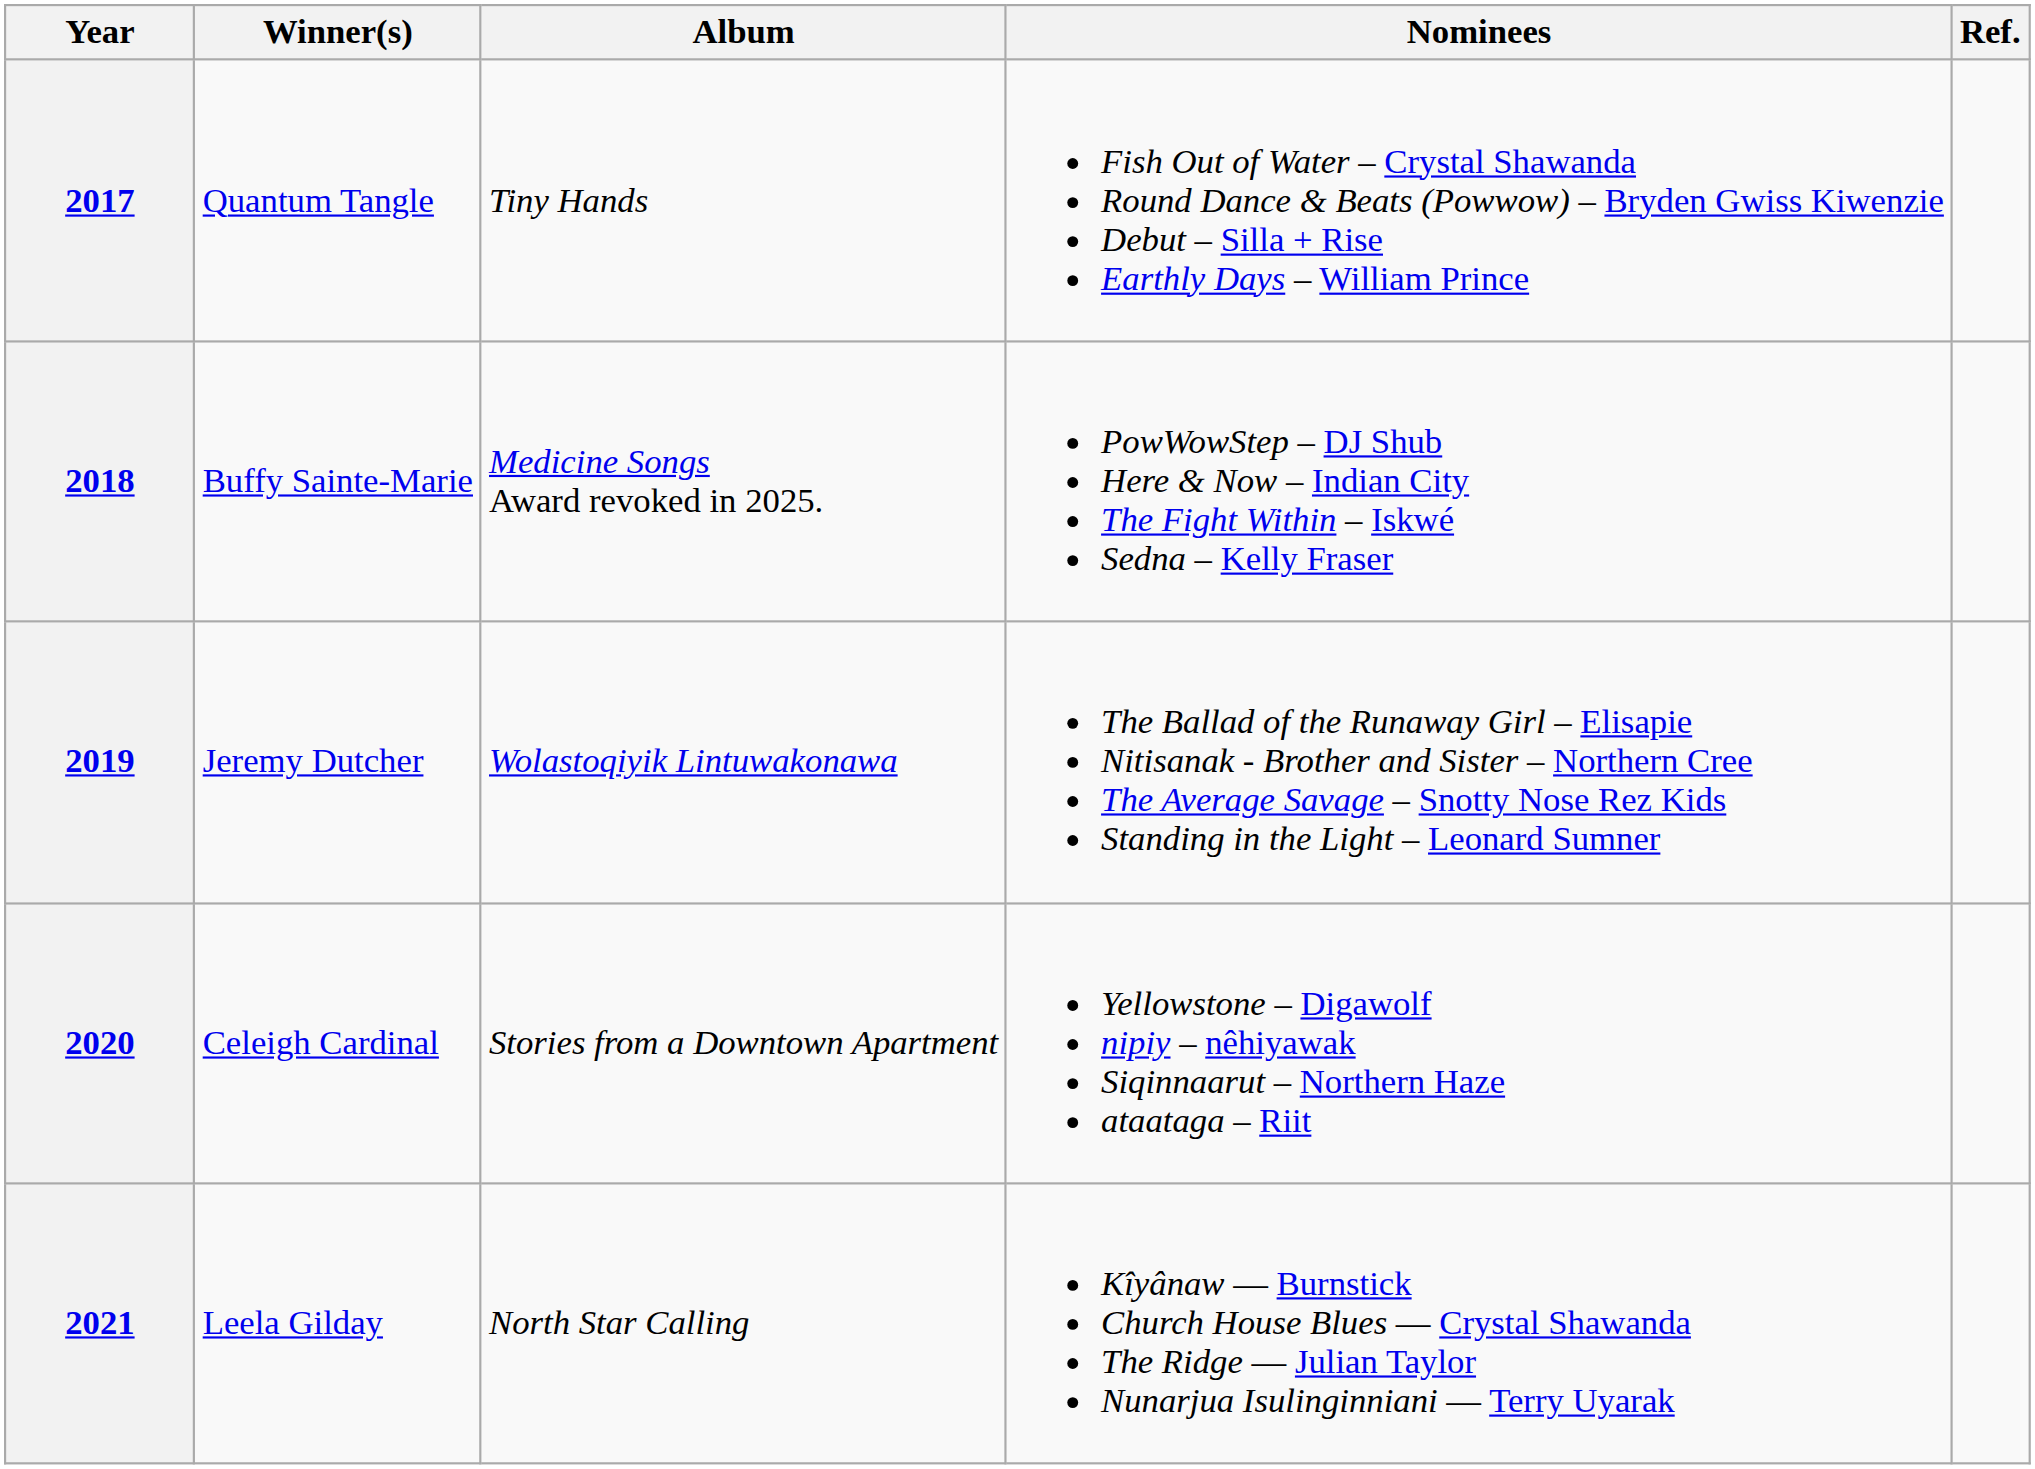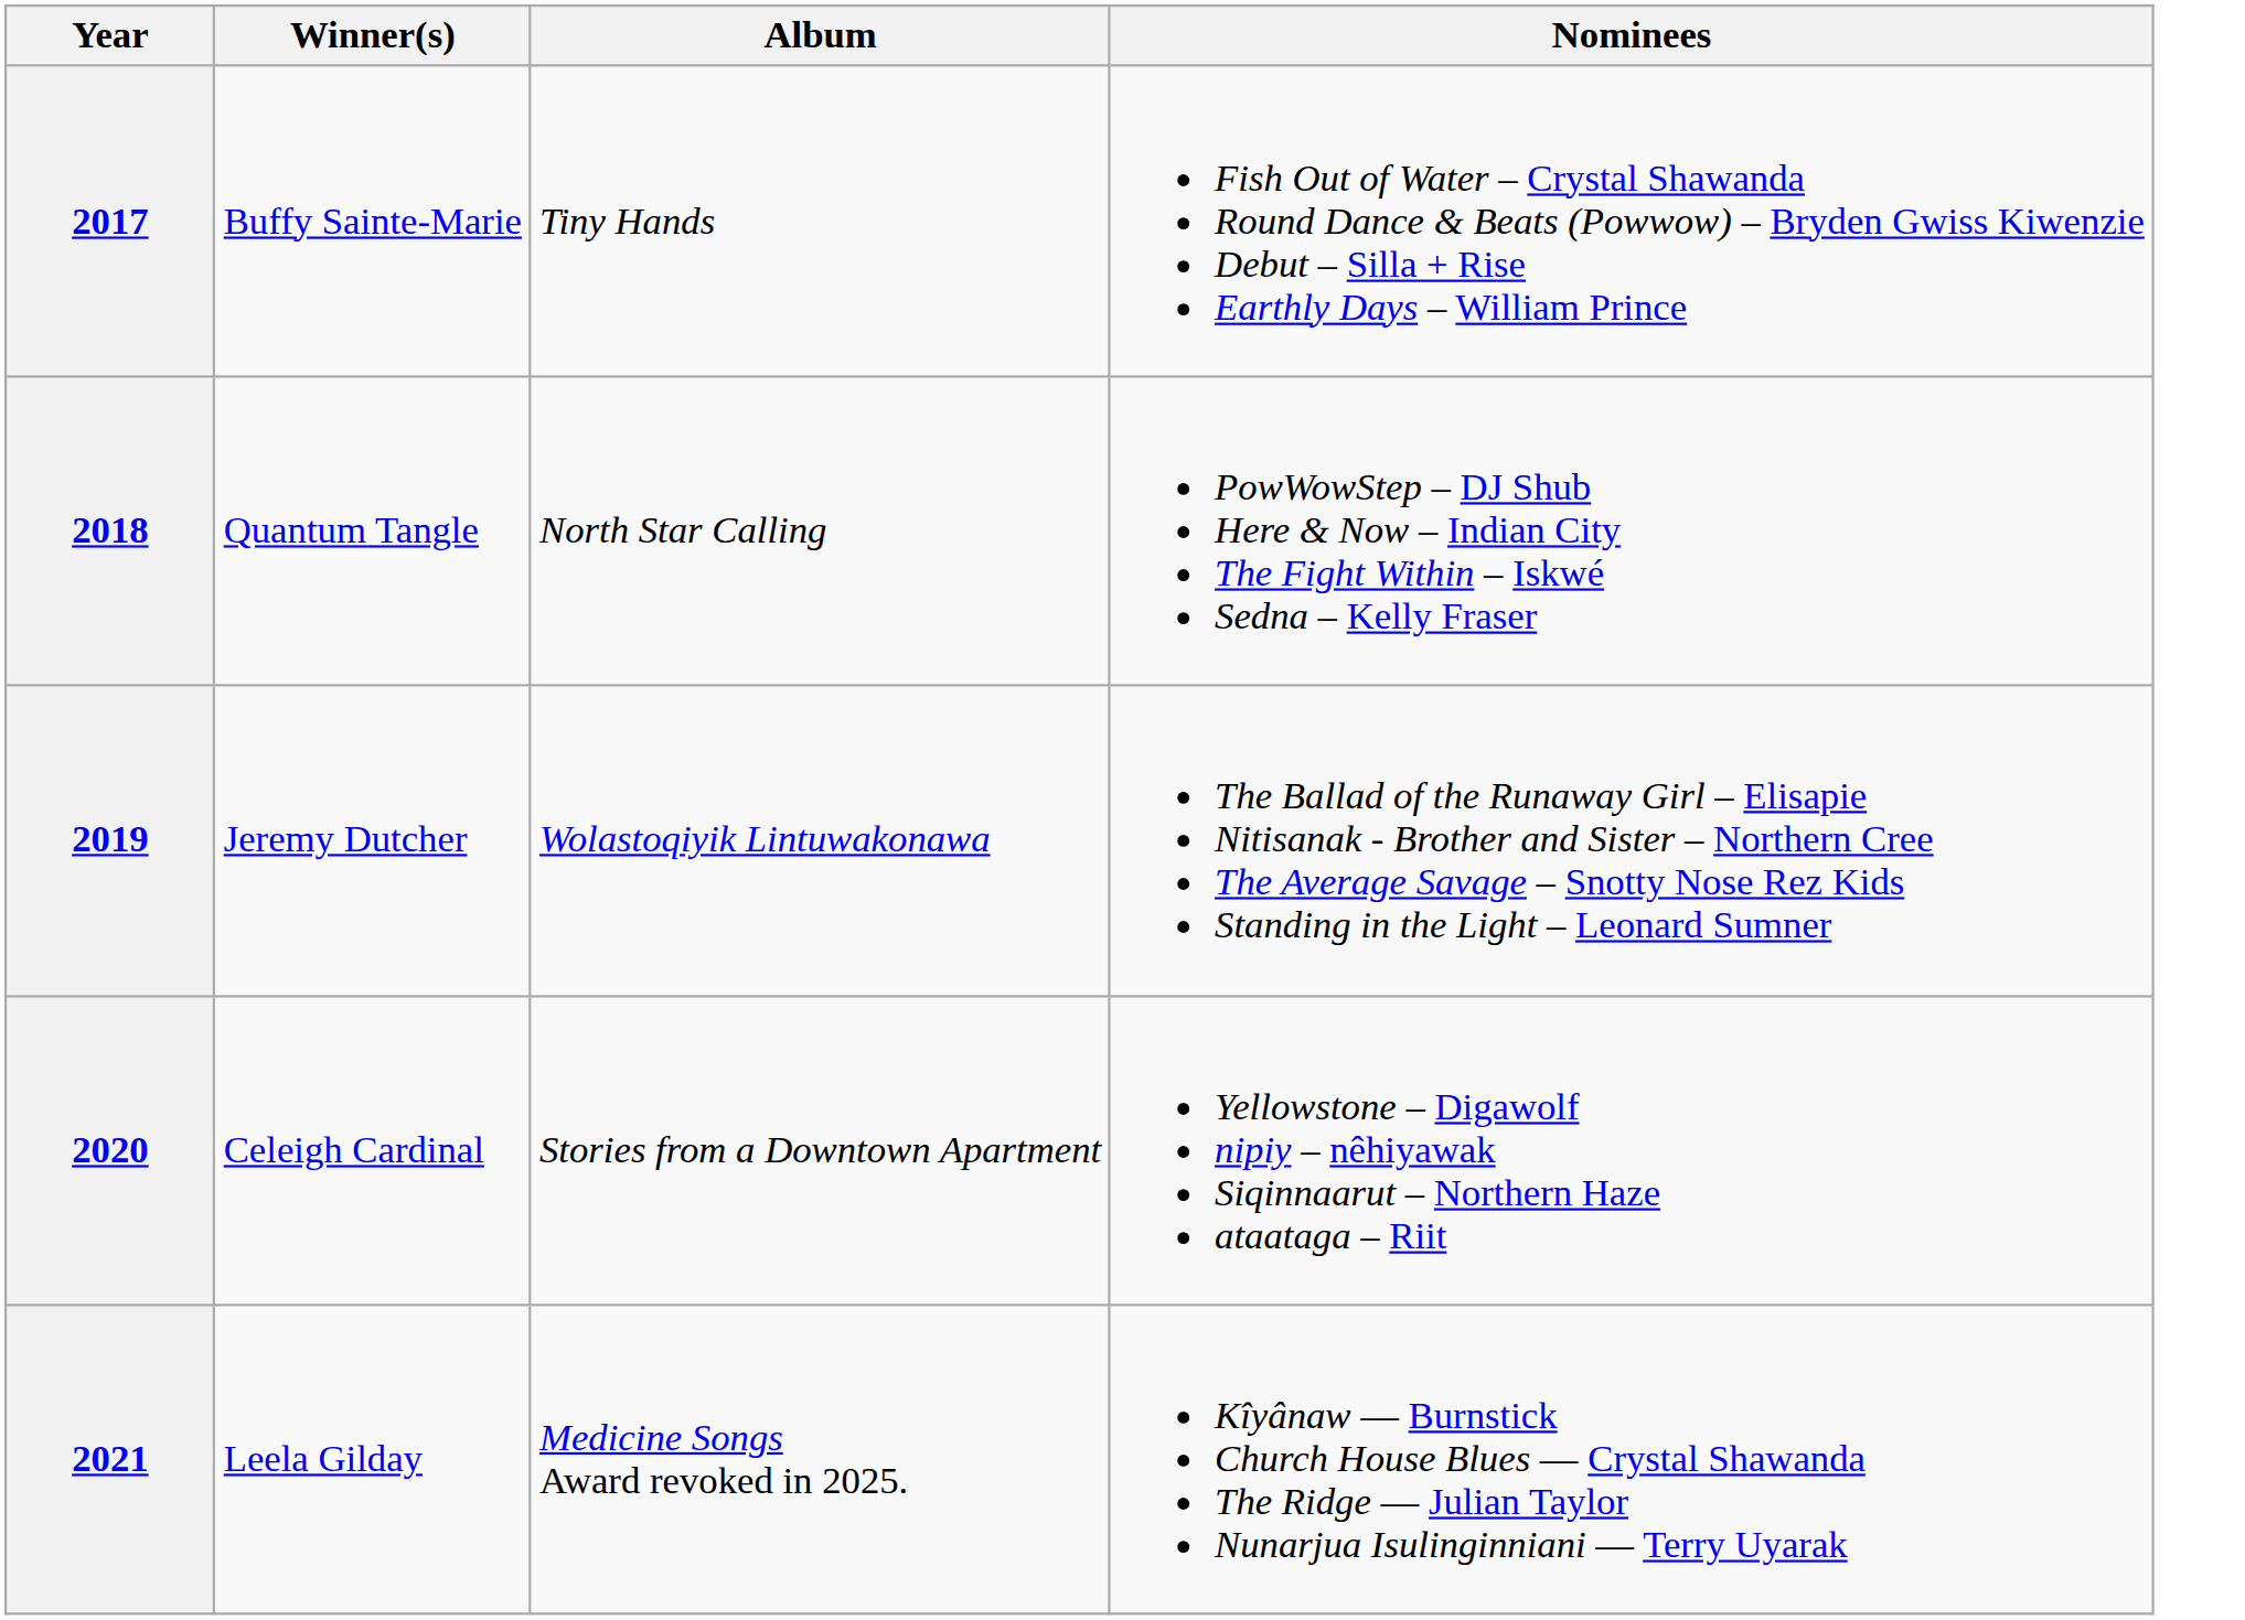- column: Ref.
2017 | Winner(s): Quantum Tangle -> Buffy Sainte-Marie
2018 | Winner(s): Buffy Sainte-Marie -> Quantum Tangle
2018 | Album: Medicine Songs Award revoked in 2025. -> North Star Calling
2021 | Album: North Star Calling -> Medicine Songs Award revoked in 2025.
